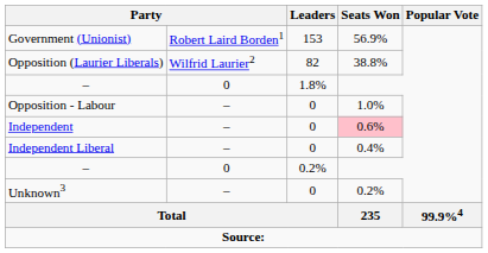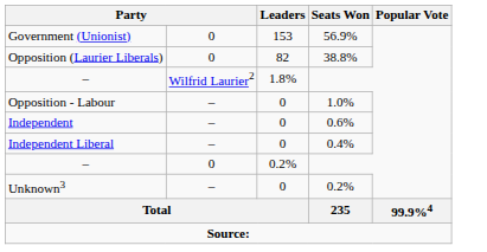Government (Unionist) | column 2: Robert Laird Borden1 -> 0
Opposition (Laurier Liberals) | column 2: Wilfrid Laurier2 -> 0
– / 1.8% | column 2: 0 -> Wilfrid Laurier2
Independent | Seats Won: pink background -> no background
